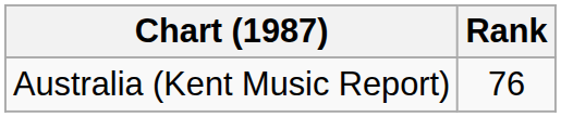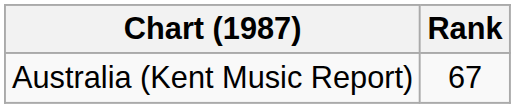Australia (Kent Music Report) | Rank: 76 -> 67
